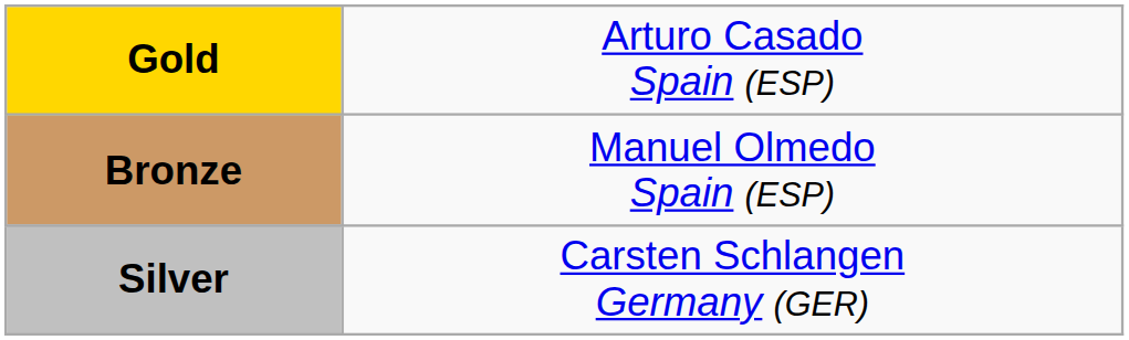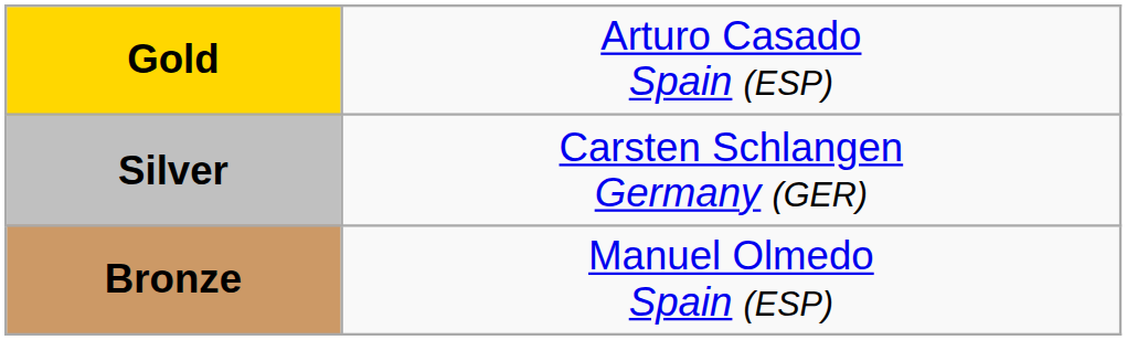rows swapped: Silver <-> Bronze
